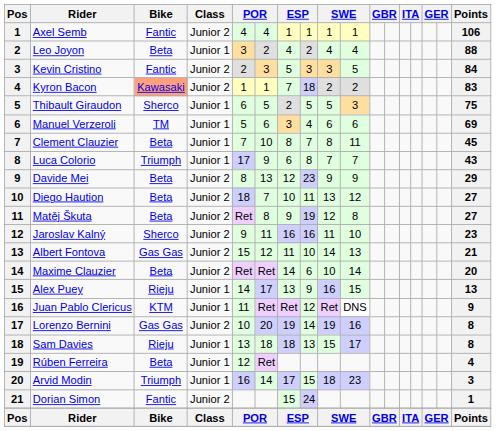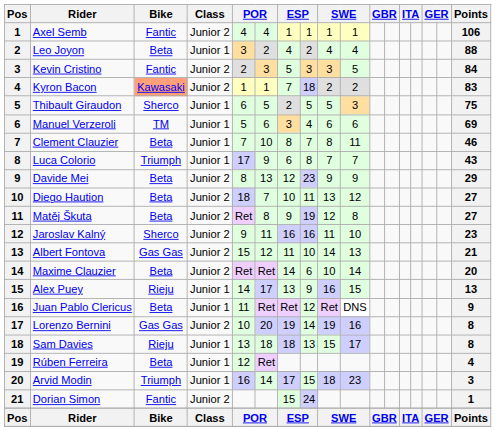Clement Clauzier | Points: 45 -> 46
Juan Pablo Clericus | Bike: KTM -> Beta
